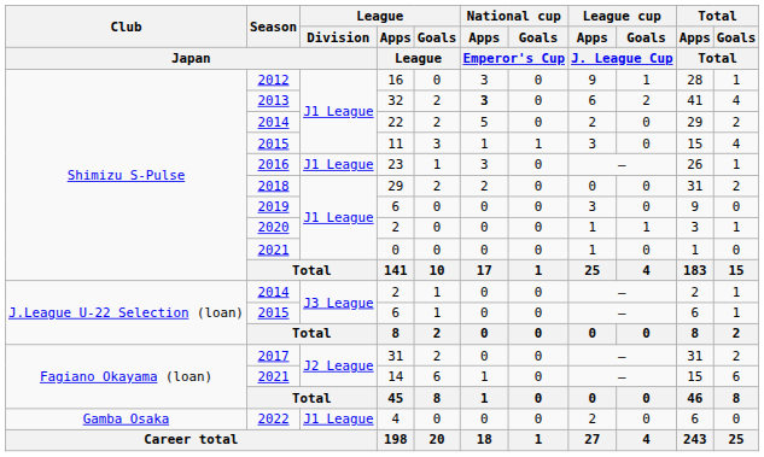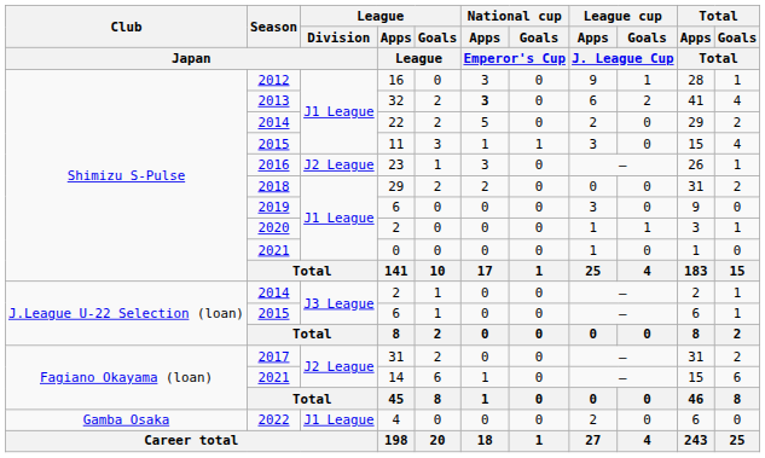23 | League / Division / Japan: J1 League -> J2 League
